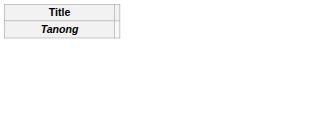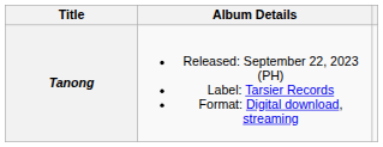+ column: Album Details | Released: September 22, 2023 (PH) Label: Tarsier Records Format: Digital download, streaming
